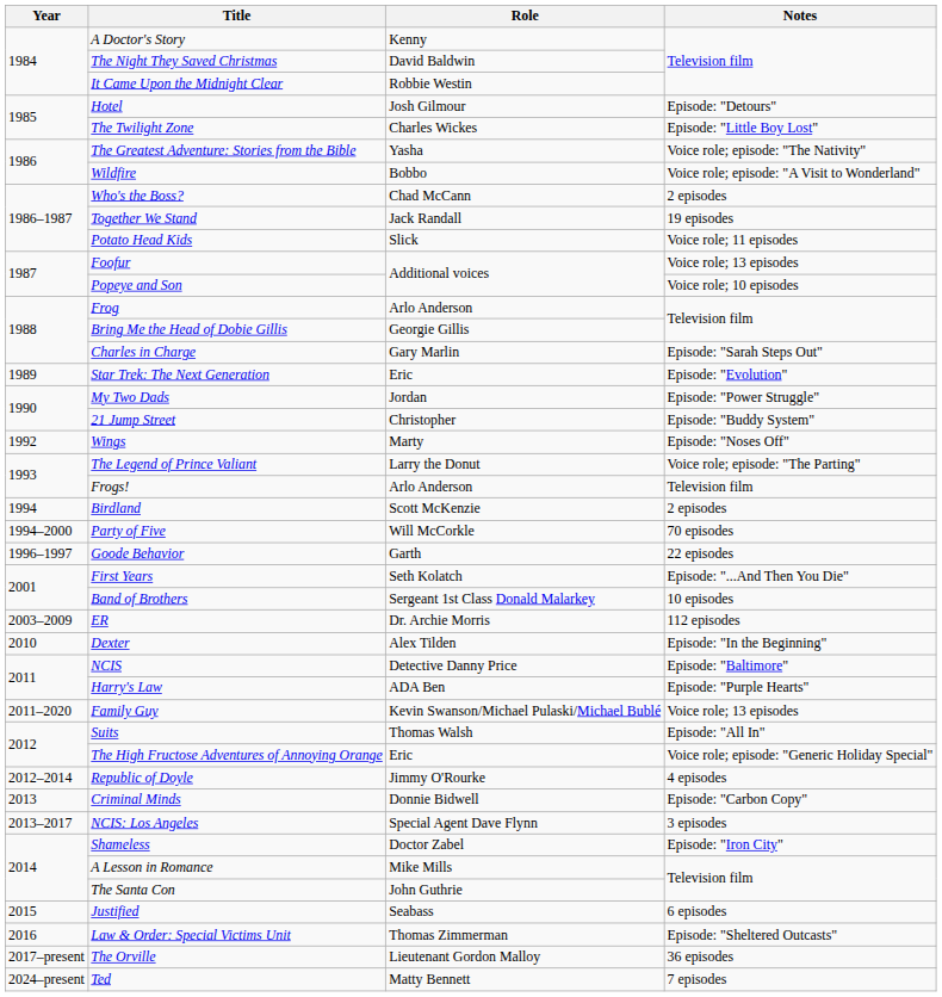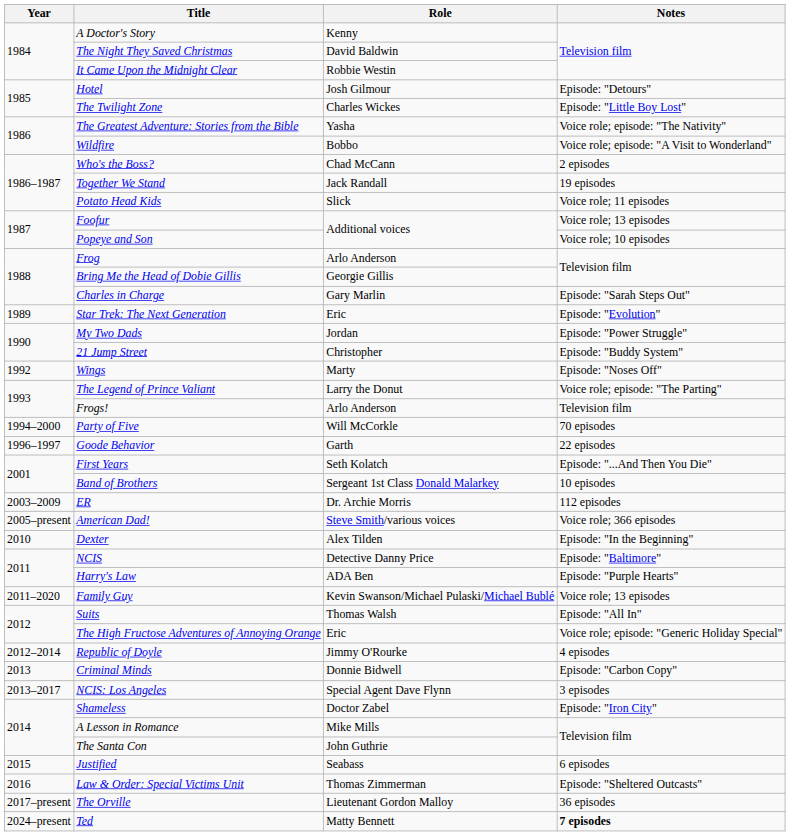- row: 1994 | Birdland | Scott McKenzie | 2 episodes
+ row: 2005–present | American Dad! | Steve Smith/various voices | Voice role; 366 episodes
Ted | Notes: normal -> bold
